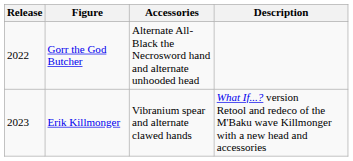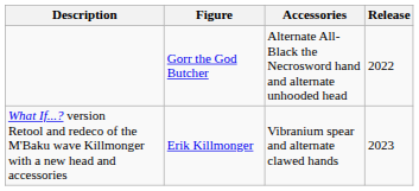columns swapped: Release <-> Description
